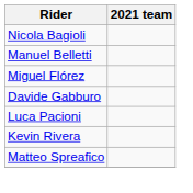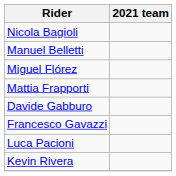+ row: Mattia Frapporti
+ row: Francesco Gavazzi
- row: Matteo Spreafico
